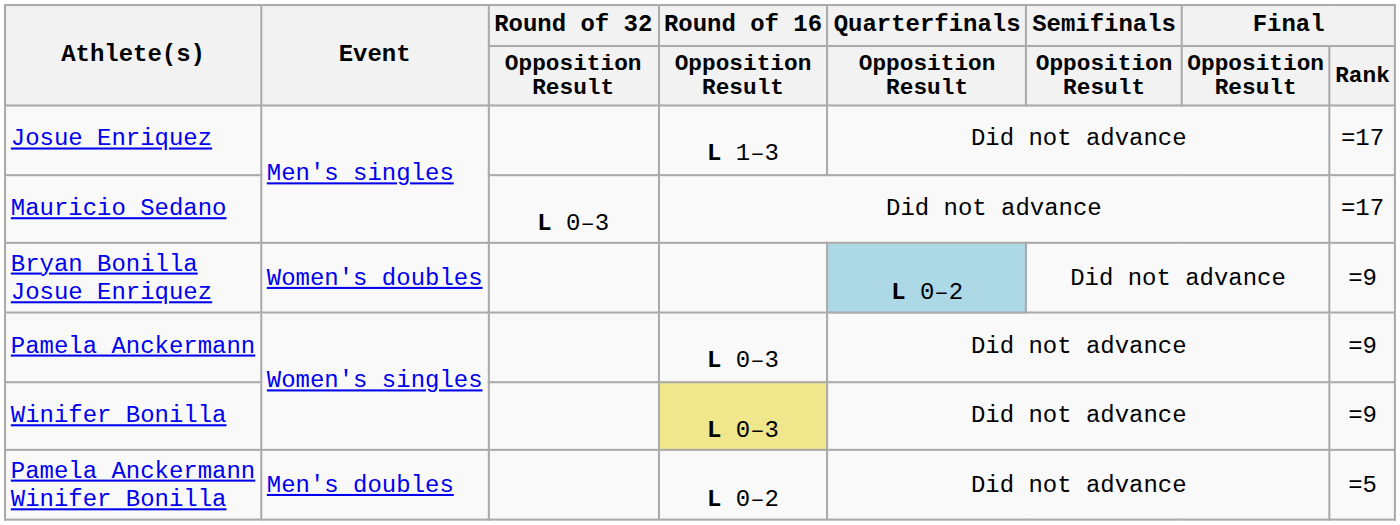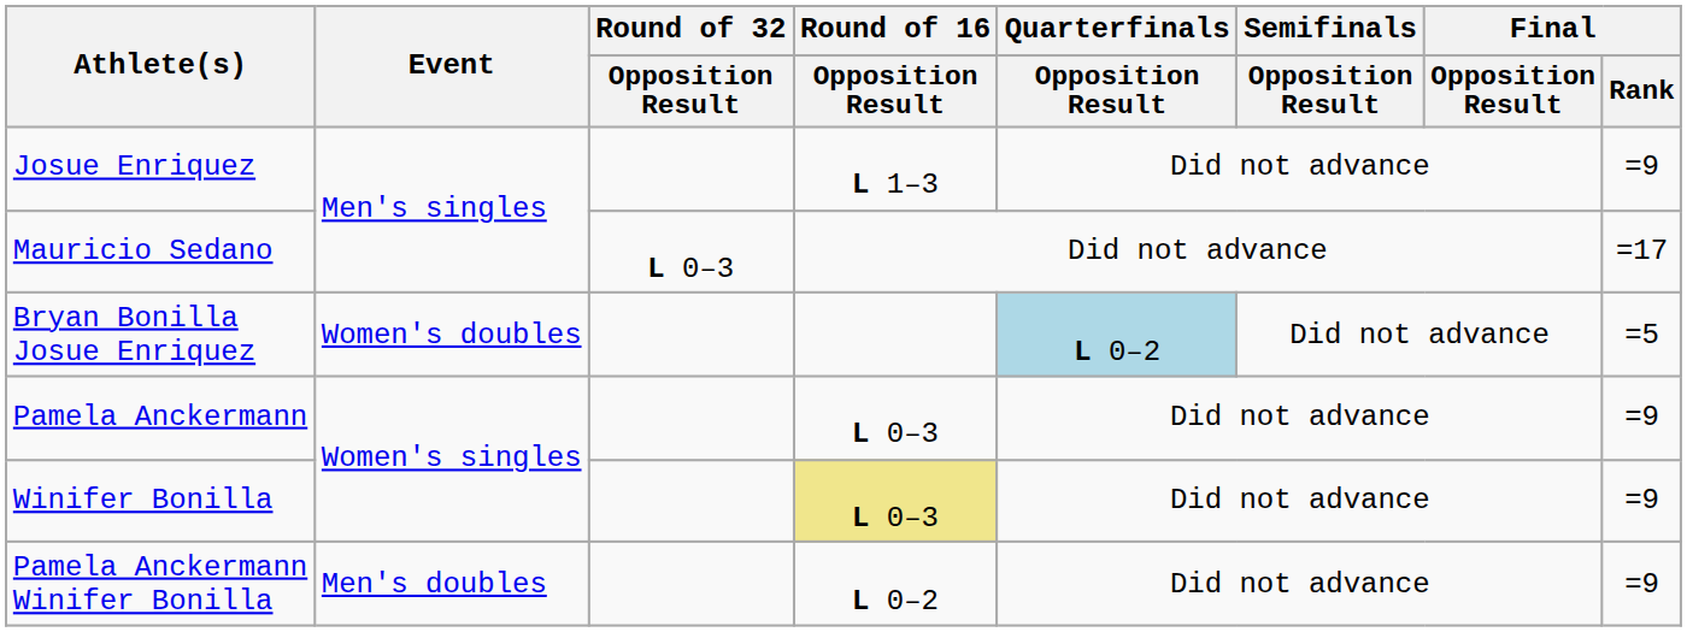Josue Enriquez | Final / Rank: =17 -> =9
Bryan Bonilla Josue Enriquez | Final / Rank: =9 -> =5
Pamela Anckermann Winifer Bonilla | Final / Rank: =5 -> =9
